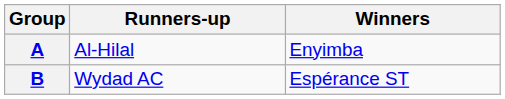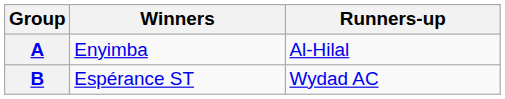columns swapped: Winners <-> Runners-up
